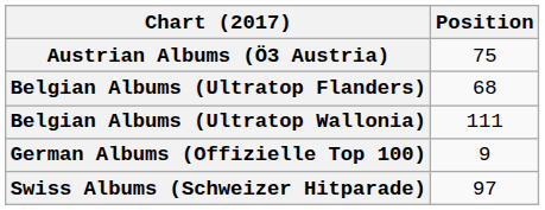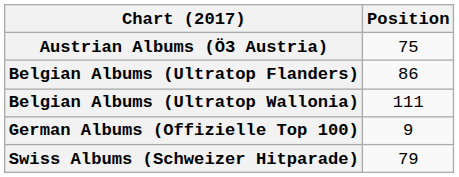Belgian Albums (Ultratop Flanders) | Position: 68 -> 86
Swiss Albums (Schweizer Hitparade) | Position: 97 -> 79
